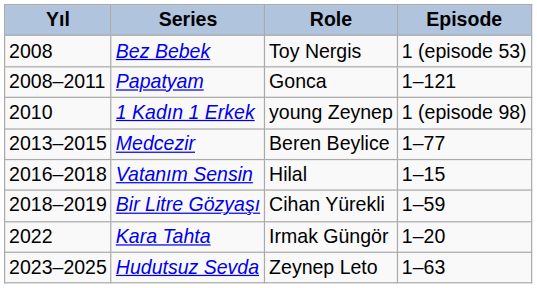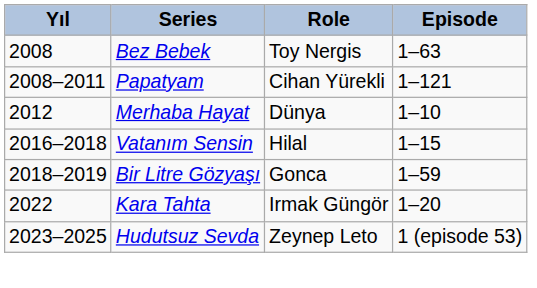Bez Bebek | Episode: 1 (episode 53) -> 1–63
Papatyam | Role: Gonca -> Cihan Yürekli
- row: 2010 | 1 Kadın 1 Erkek | young Zeynep | 1 (episode 98)
+ row: 2012 | Merhaba Hayat | Dünya | 1–10
- row: 2013–2015 | Medcezir | Beren Beylice | 1–77
Bir Litre Gözyaşı | Role: Cihan Yürekli -> Gonca
Hudutsuz Sevda | Episode: 1–63 -> 1 (episode 53)
